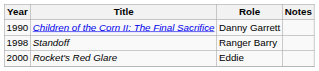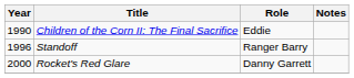Children of the Corn II: The Final Sacrifice | Role: Danny Garrett -> Eddie
Standoff | Year: 1998 -> 1996
Rocket's Red Glare | Role: Eddie -> Danny Garrett
